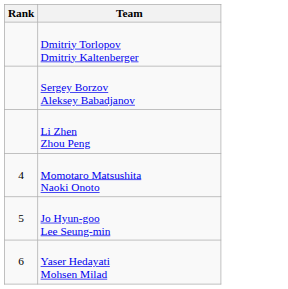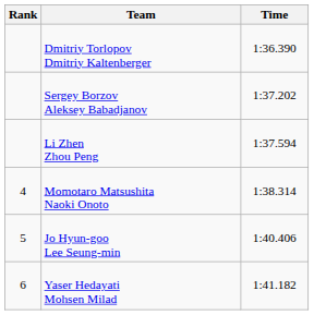+ column: Time | 1:36.390 | 1:37.202 | 1:37.594 | 1:38.314 | 1:40.406 | 1:41.182
